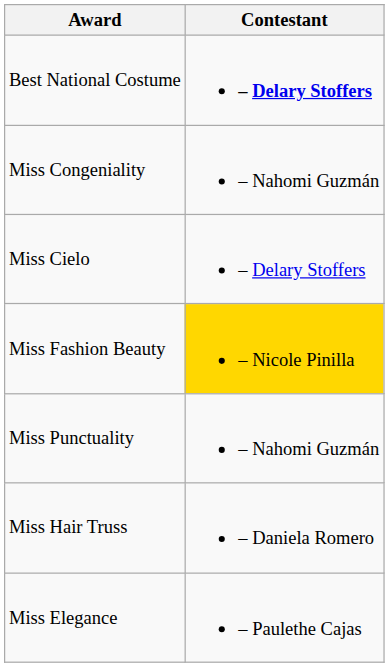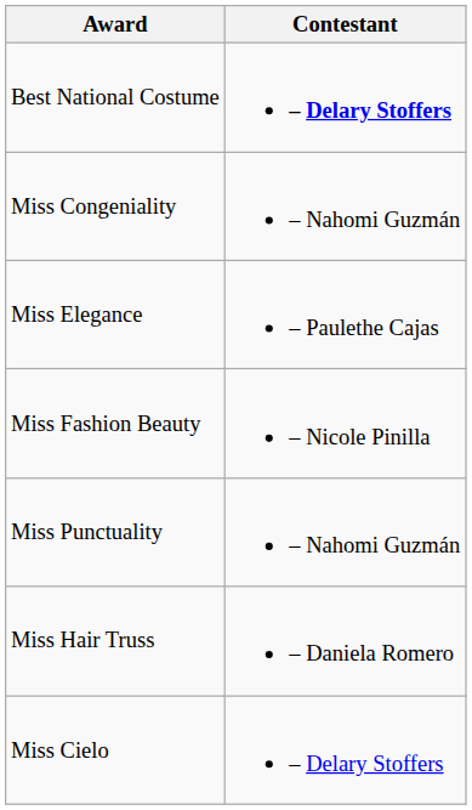rows swapped: Miss Cielo <-> Miss Elegance
Miss Fashion Beauty | Contestant: gold background -> no background
